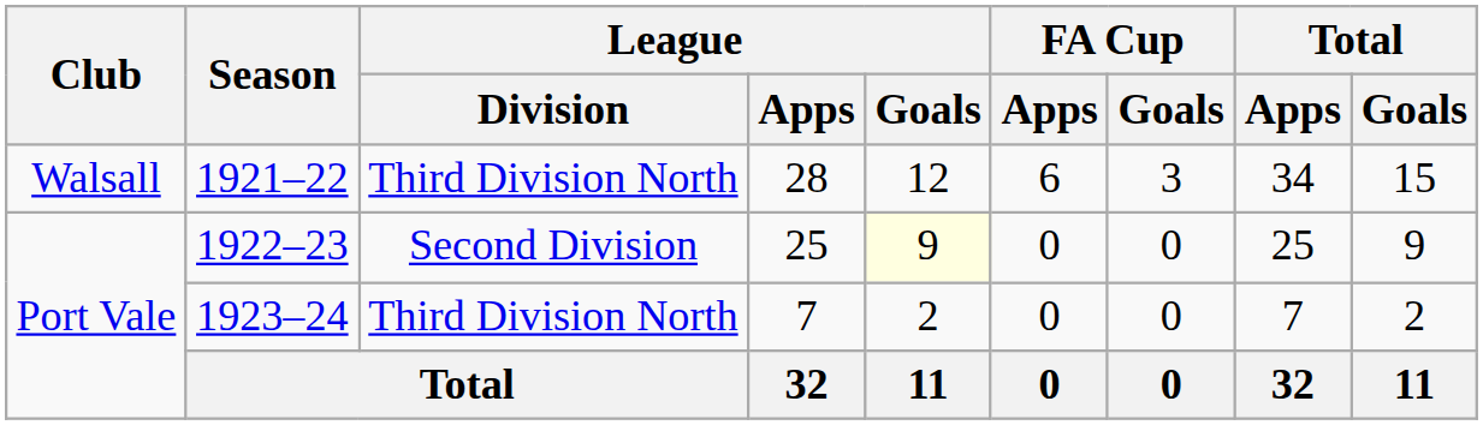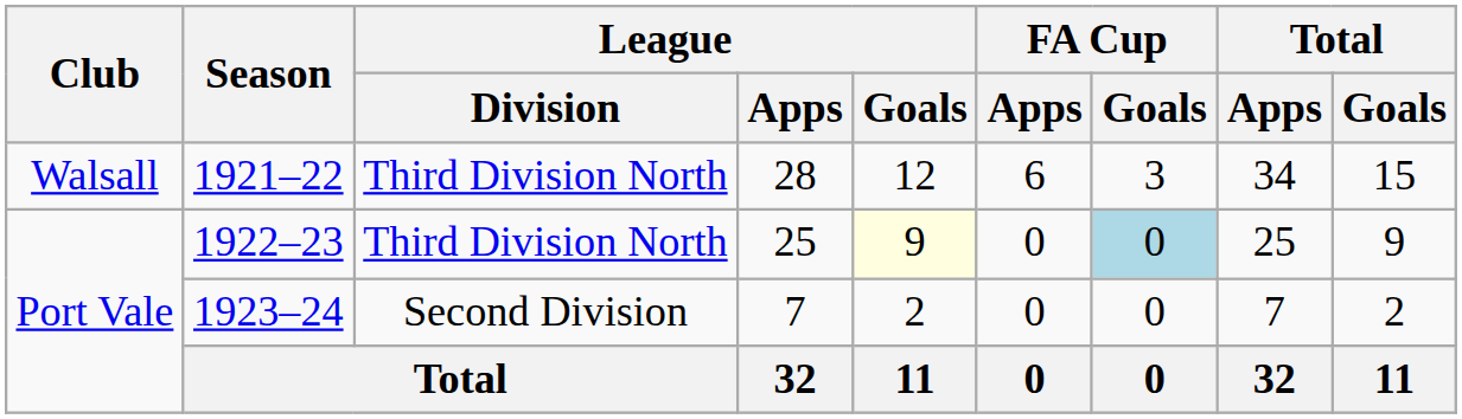1922–23 | League / Division: Second Division -> Third Division North
1922–23 | FA Cup / Goals: no background -> lightblue background
1923–24 | League / Division: Third Division North -> Second Division
